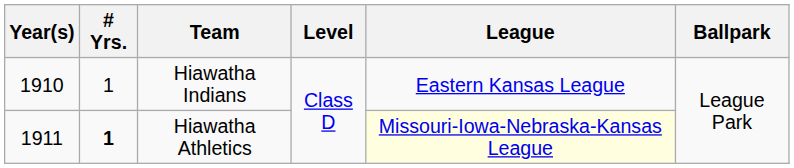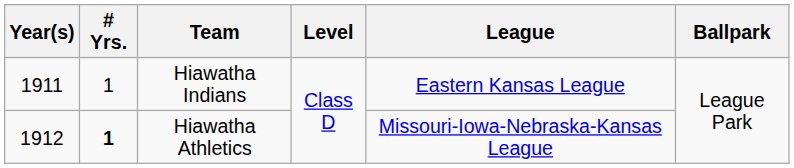Hiawatha Indians | Year(s): 1910 -> 1911
Hiawatha Athletics | Year(s): 1911 -> 1912
Hiawatha Athletics | League: lightyellow background -> no background
